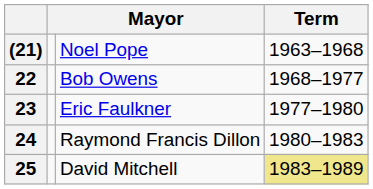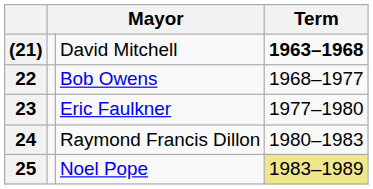(21) | column 3: Noel Pope -> David Mitchell
(21) | Term: normal -> bold
25 | column 3: David Mitchell -> Noel Pope
